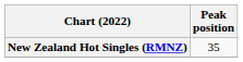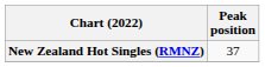New Zealand Hot Singles (RMNZ) | Peak position: 35 -> 37
